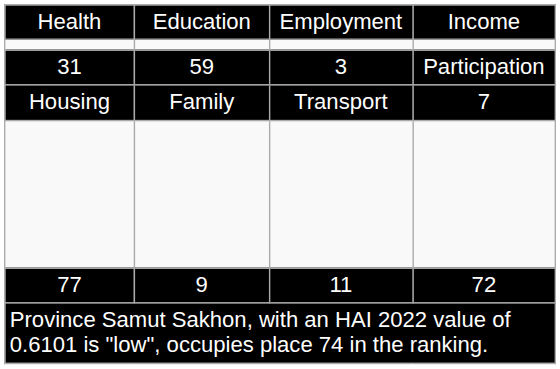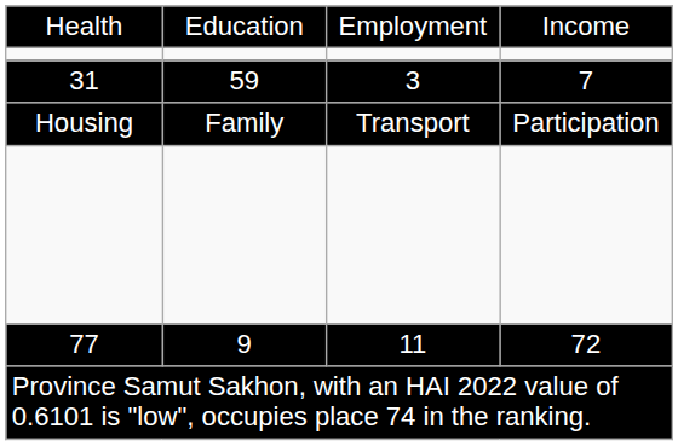31 | column 4: Participation -> 7
Housing | column 4: 7 -> Participation
